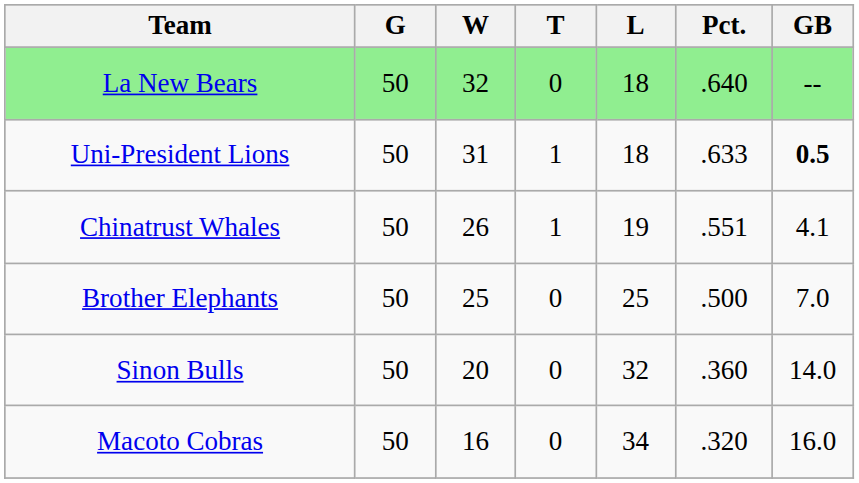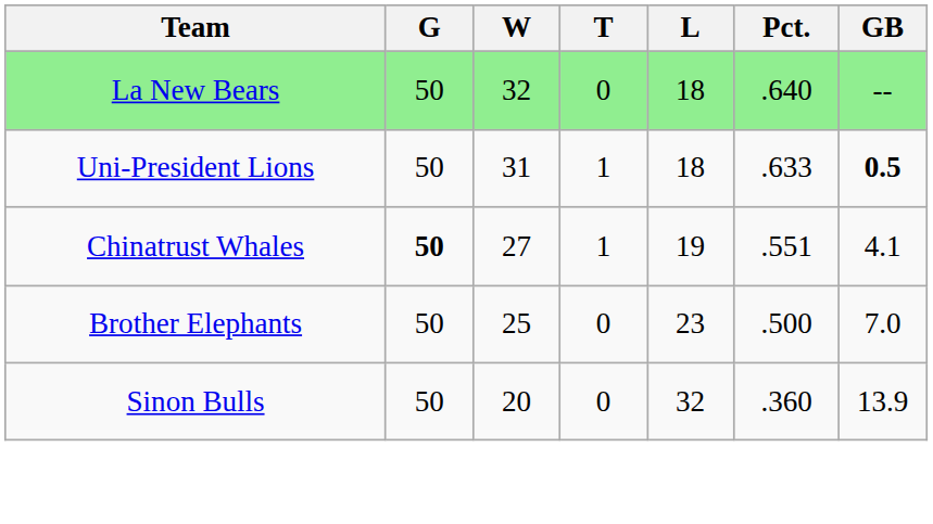Chinatrust Whales | G: normal -> bold
Chinatrust Whales | W: 26 -> 27
Brother Elephants | L: 25 -> 23
Sinon Bulls | GB: 14.0 -> 13.9
- row: Macoto Cobras | 50 | 16 | 0 | 34 | .320 | 16.0
